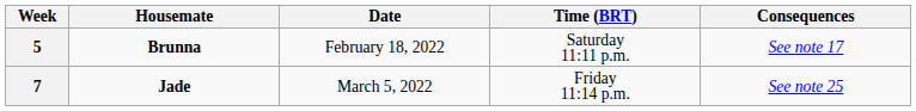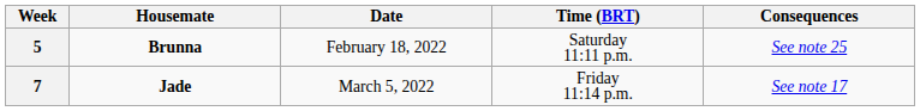5 | Consequences: See note 17 -> See note 25
7 | Consequences: See note 25 -> See note 17
